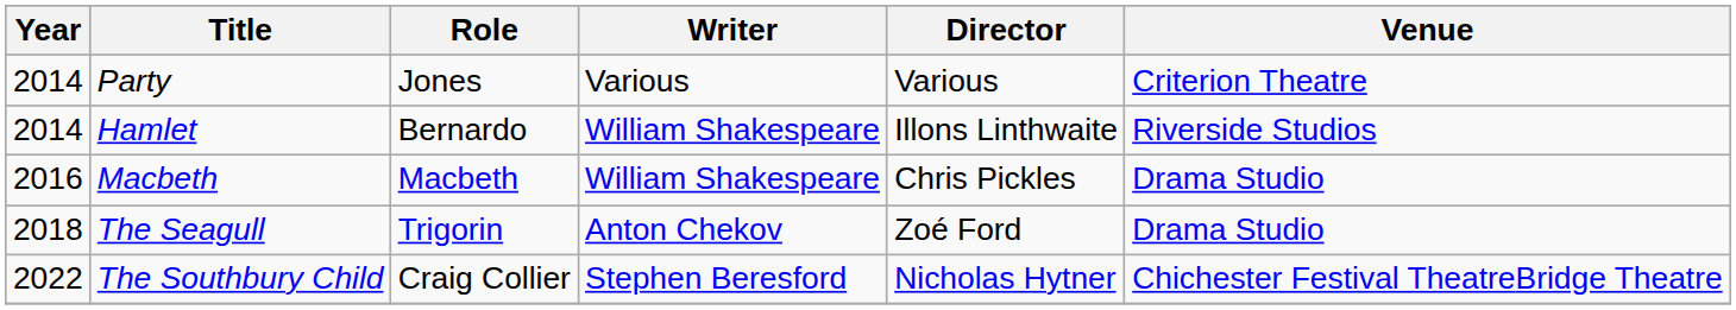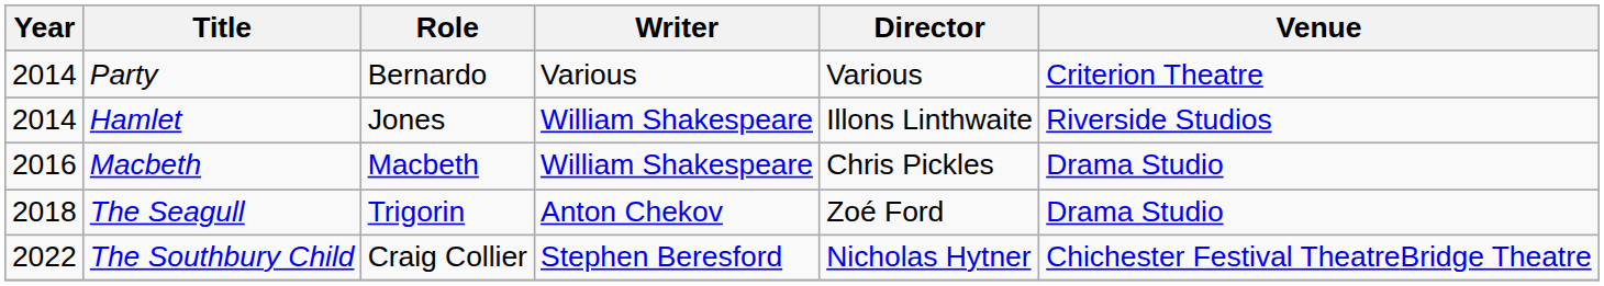Party | Role: Jones -> Bernardo
Hamlet | Role: Bernardo -> Jones
